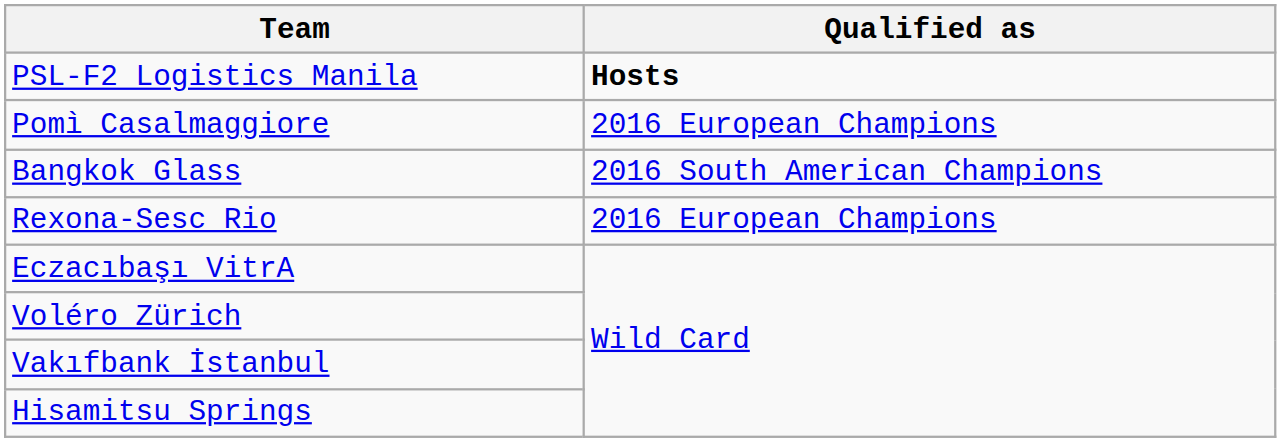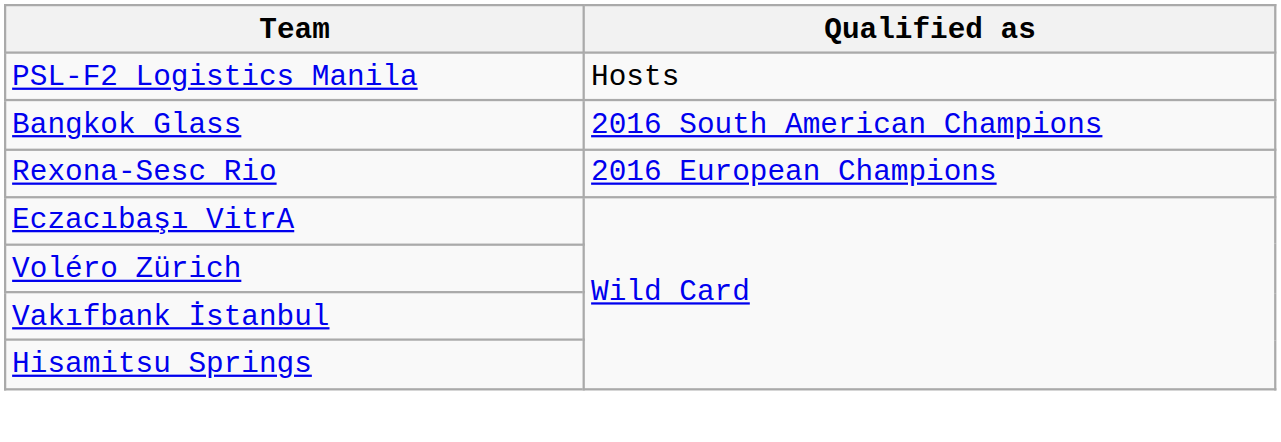PSL-F2 Logistics Manila | Qualified as: bold -> normal
- row: Pomì Casalmaggiore | 2016 European Champions
